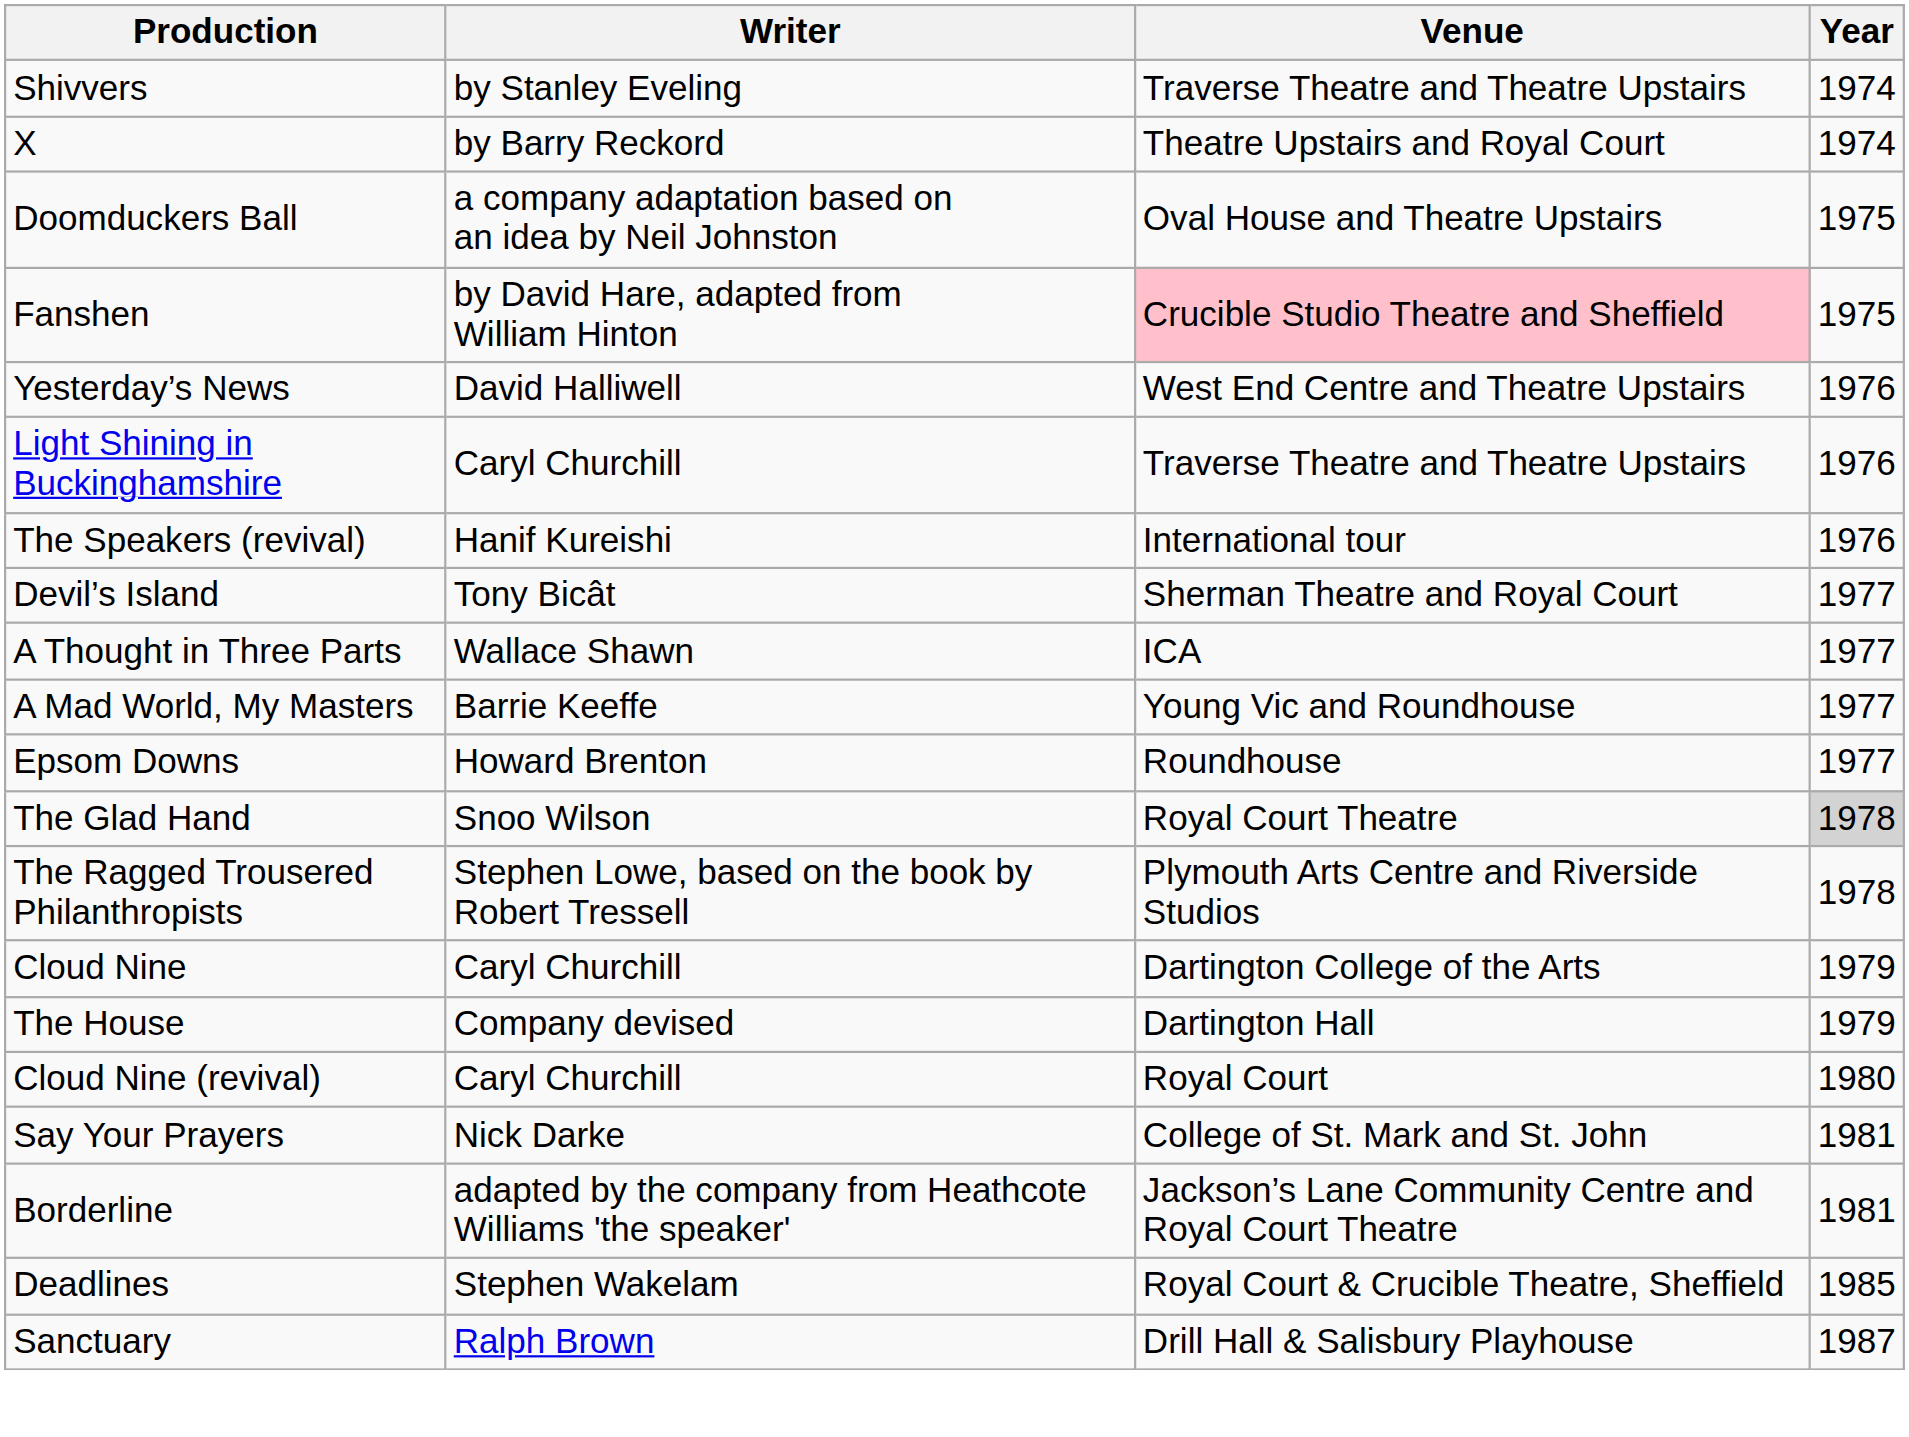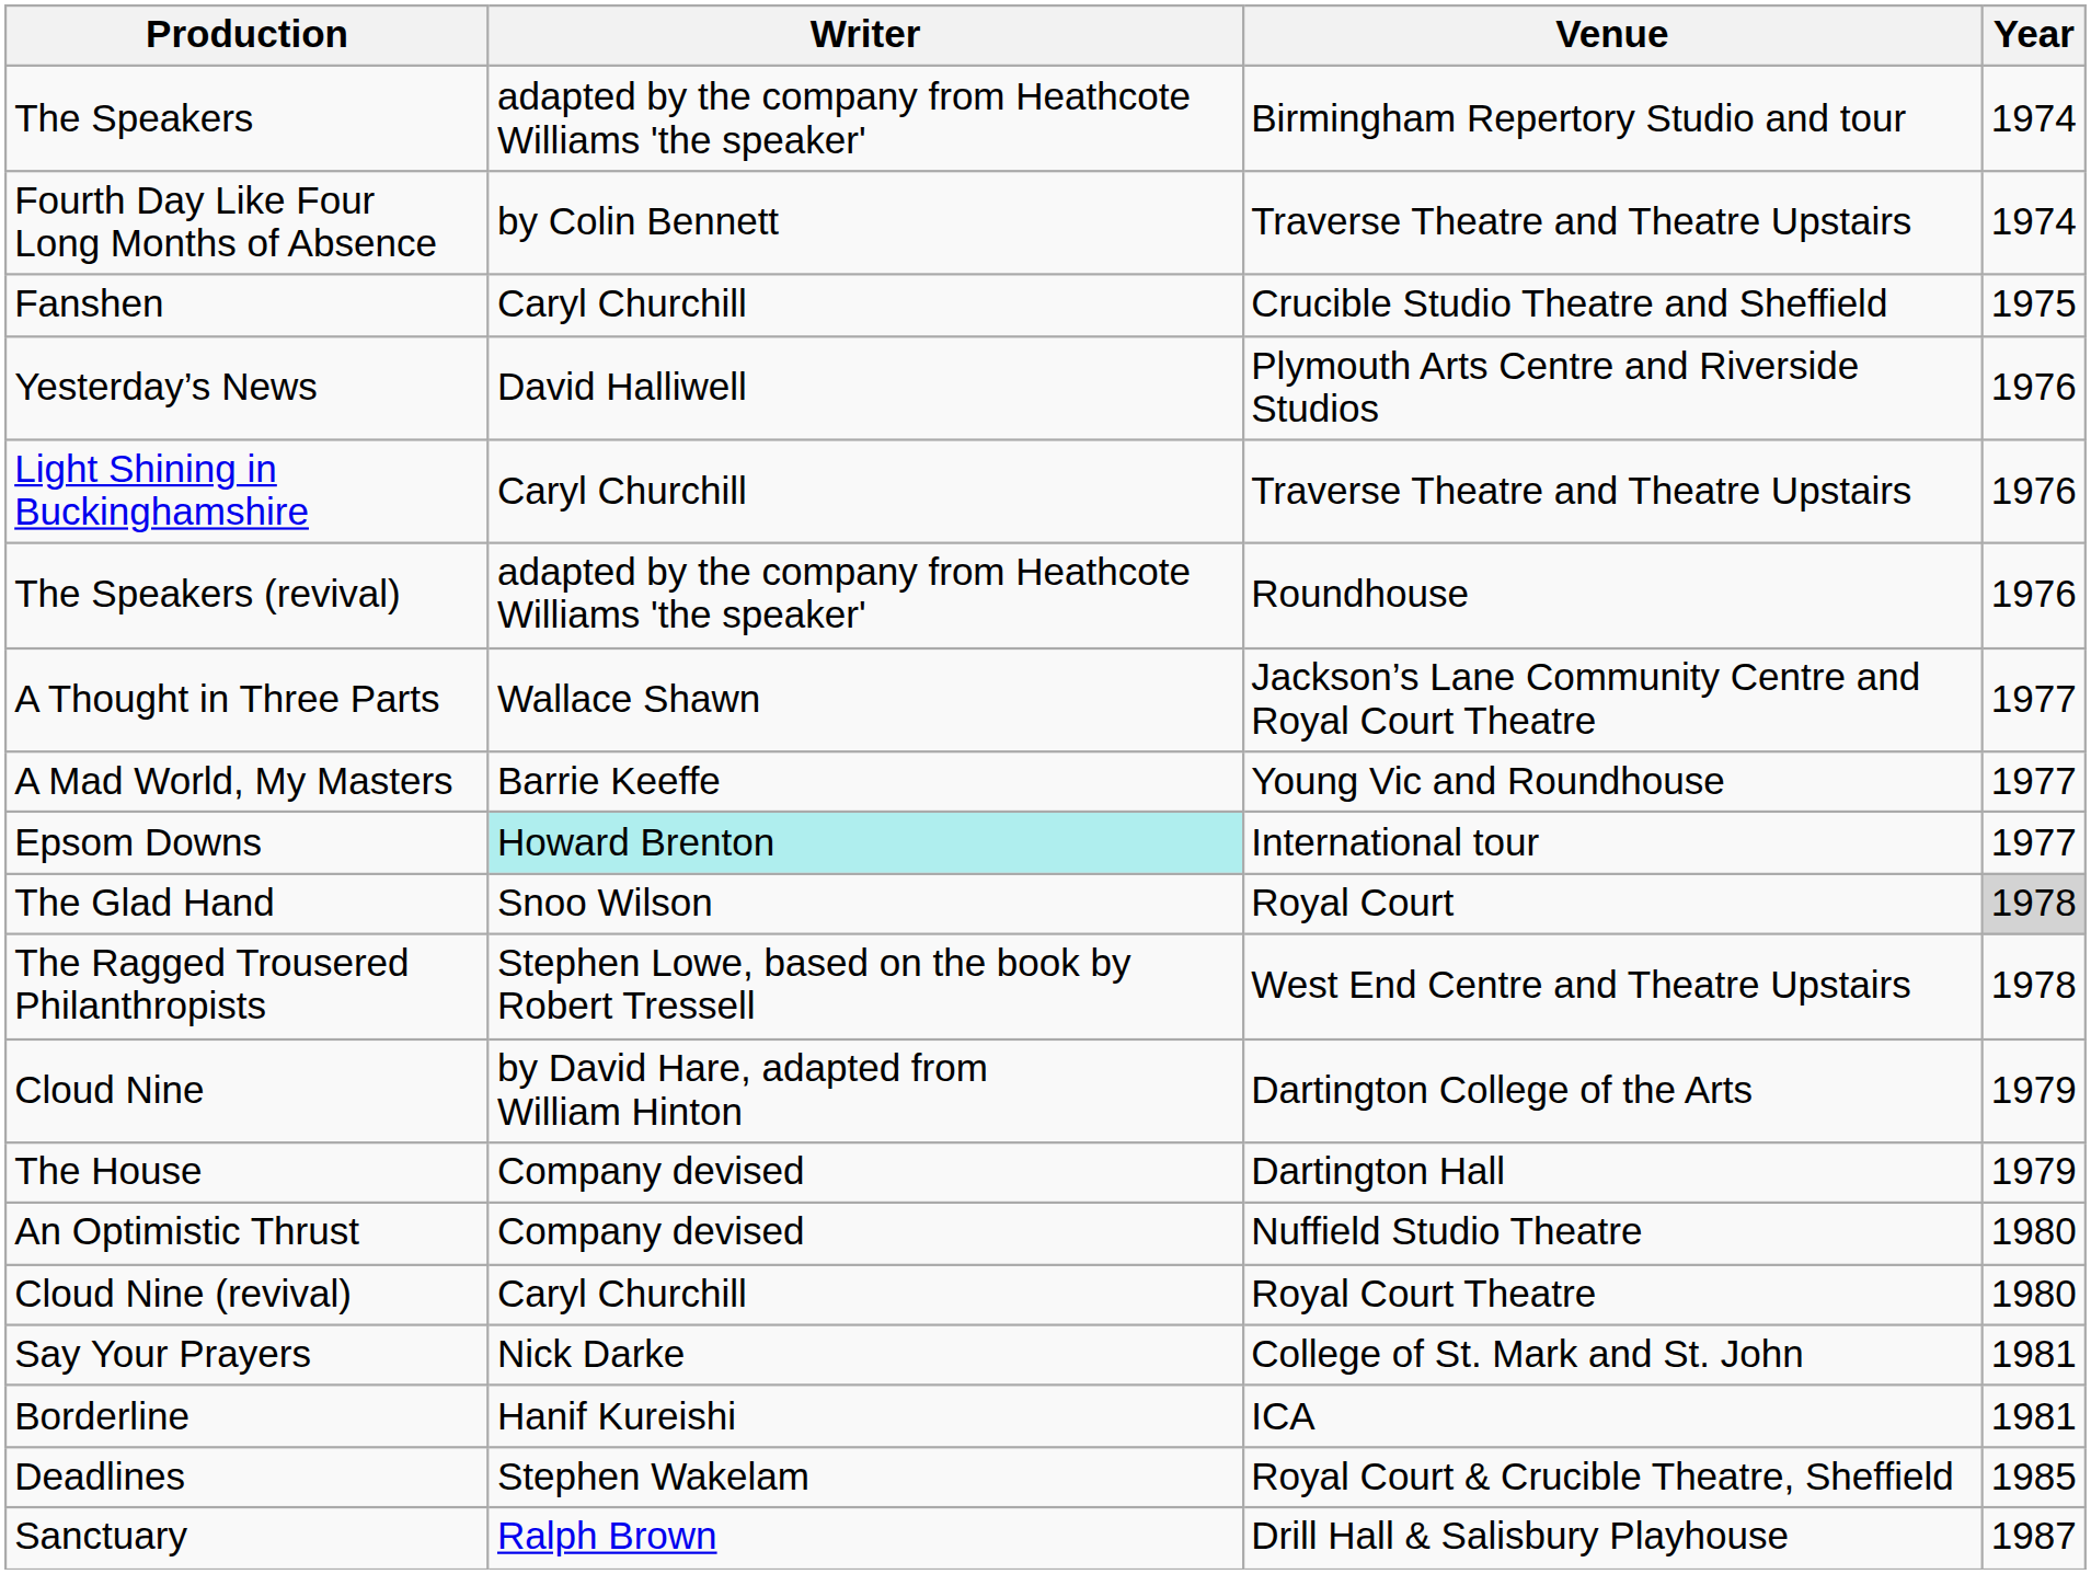+ row: The Speakers | adapted by the company from Heathcote Williams 'the speaker' | Birmingham Repertory Studio and tour | 1974
- row: Shivvers | by Stanley Eveling | Traverse Theatre and Theatre Upstairs | 1974
- row: X | by Barry Reckord | Theatre Upstairs and Royal Court | 1974
+ row: Fourth Day Like Four Long Months of Absence | by Colin Bennett | Traverse Theatre and Theatre Upstairs | 1974
- row: Doomduckers Ball | a company adaptation based on an idea by Neil Johnston | Oval House and Theatre Upstairs | 1975
Fanshen | Writer: by David Hare, adapted from William Hinton -> Caryl Churchill
Fanshen | Venue: pink background -> no background
Yesterday’s News | Venue: West End Centre and Theatre Upstairs -> Plymouth Arts Centre and Riverside Studios
The Speakers (revival) | Writer: Hanif Kureishi -> adapted by the company from Heathcote Williams 'the speaker'
The Speakers (revival) | Venue: International tour -> Roundhouse
- row: Devil’s Island | Tony Bicât | Sherman Theatre and Royal Court | 1977
A Thought in Three Parts | Venue: ICA -> Jackson’s Lane Community Centre and Royal Court Theatre
Epsom Downs | Writer: no background -> paleturquoise background
Epsom Downs | Venue: Roundhouse -> International tour
The Glad Hand | Venue: Royal Court Theatre -> Royal Court
The Ragged Trousered Philanthropists | Venue: Plymouth Arts Centre and Riverside Studios -> West End Centre and Theatre Upstairs
Cloud Nine | Writer: Caryl Churchill -> by David Hare, adapted from William Hinton
+ row: An Optimistic Thrust | Company devised | Nuffield Studio Theatre | 1980
Cloud Nine (revival) | Venue: Royal Court -> Royal Court Theatre
Borderline | Writer: adapted by the company from Heathcote Williams 'the speaker' -> Hanif Kureishi
Borderline | Venue: Jackson’s Lane Community Centre and Royal Court Theatre -> ICA
